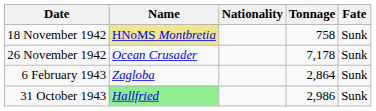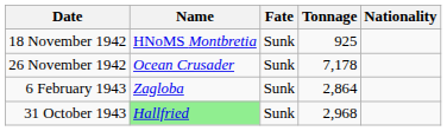columns swapped: Nationality <-> Fate
18 November 1942 | Name: khaki background -> no background
18 November 1942 | Tonnage: 758 -> 925
31 October 1943 | Tonnage: 2,986 -> 2,968
